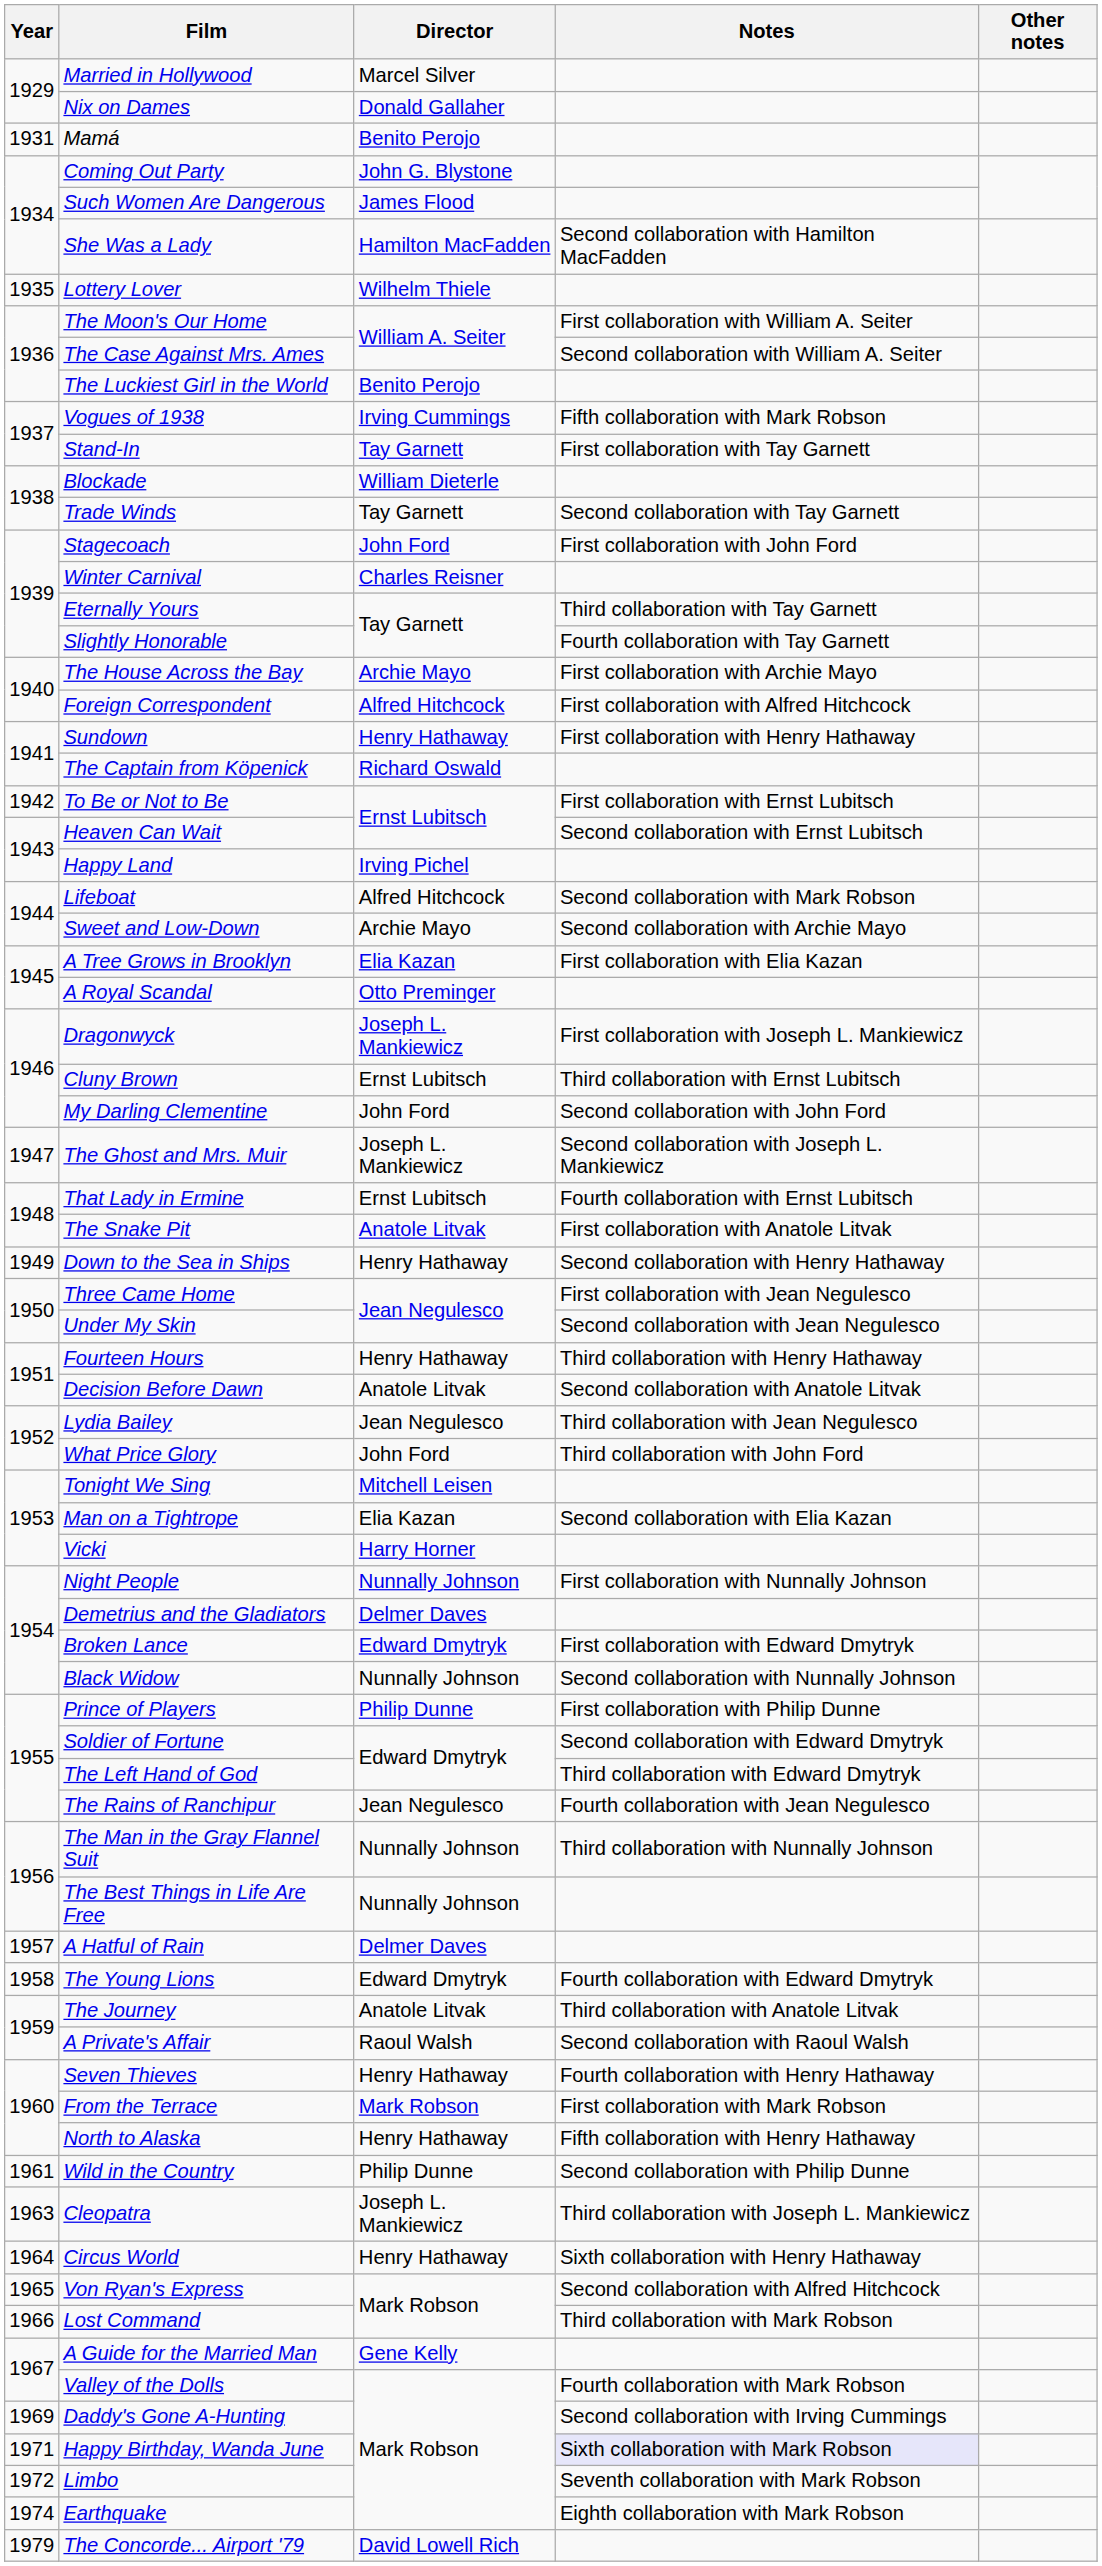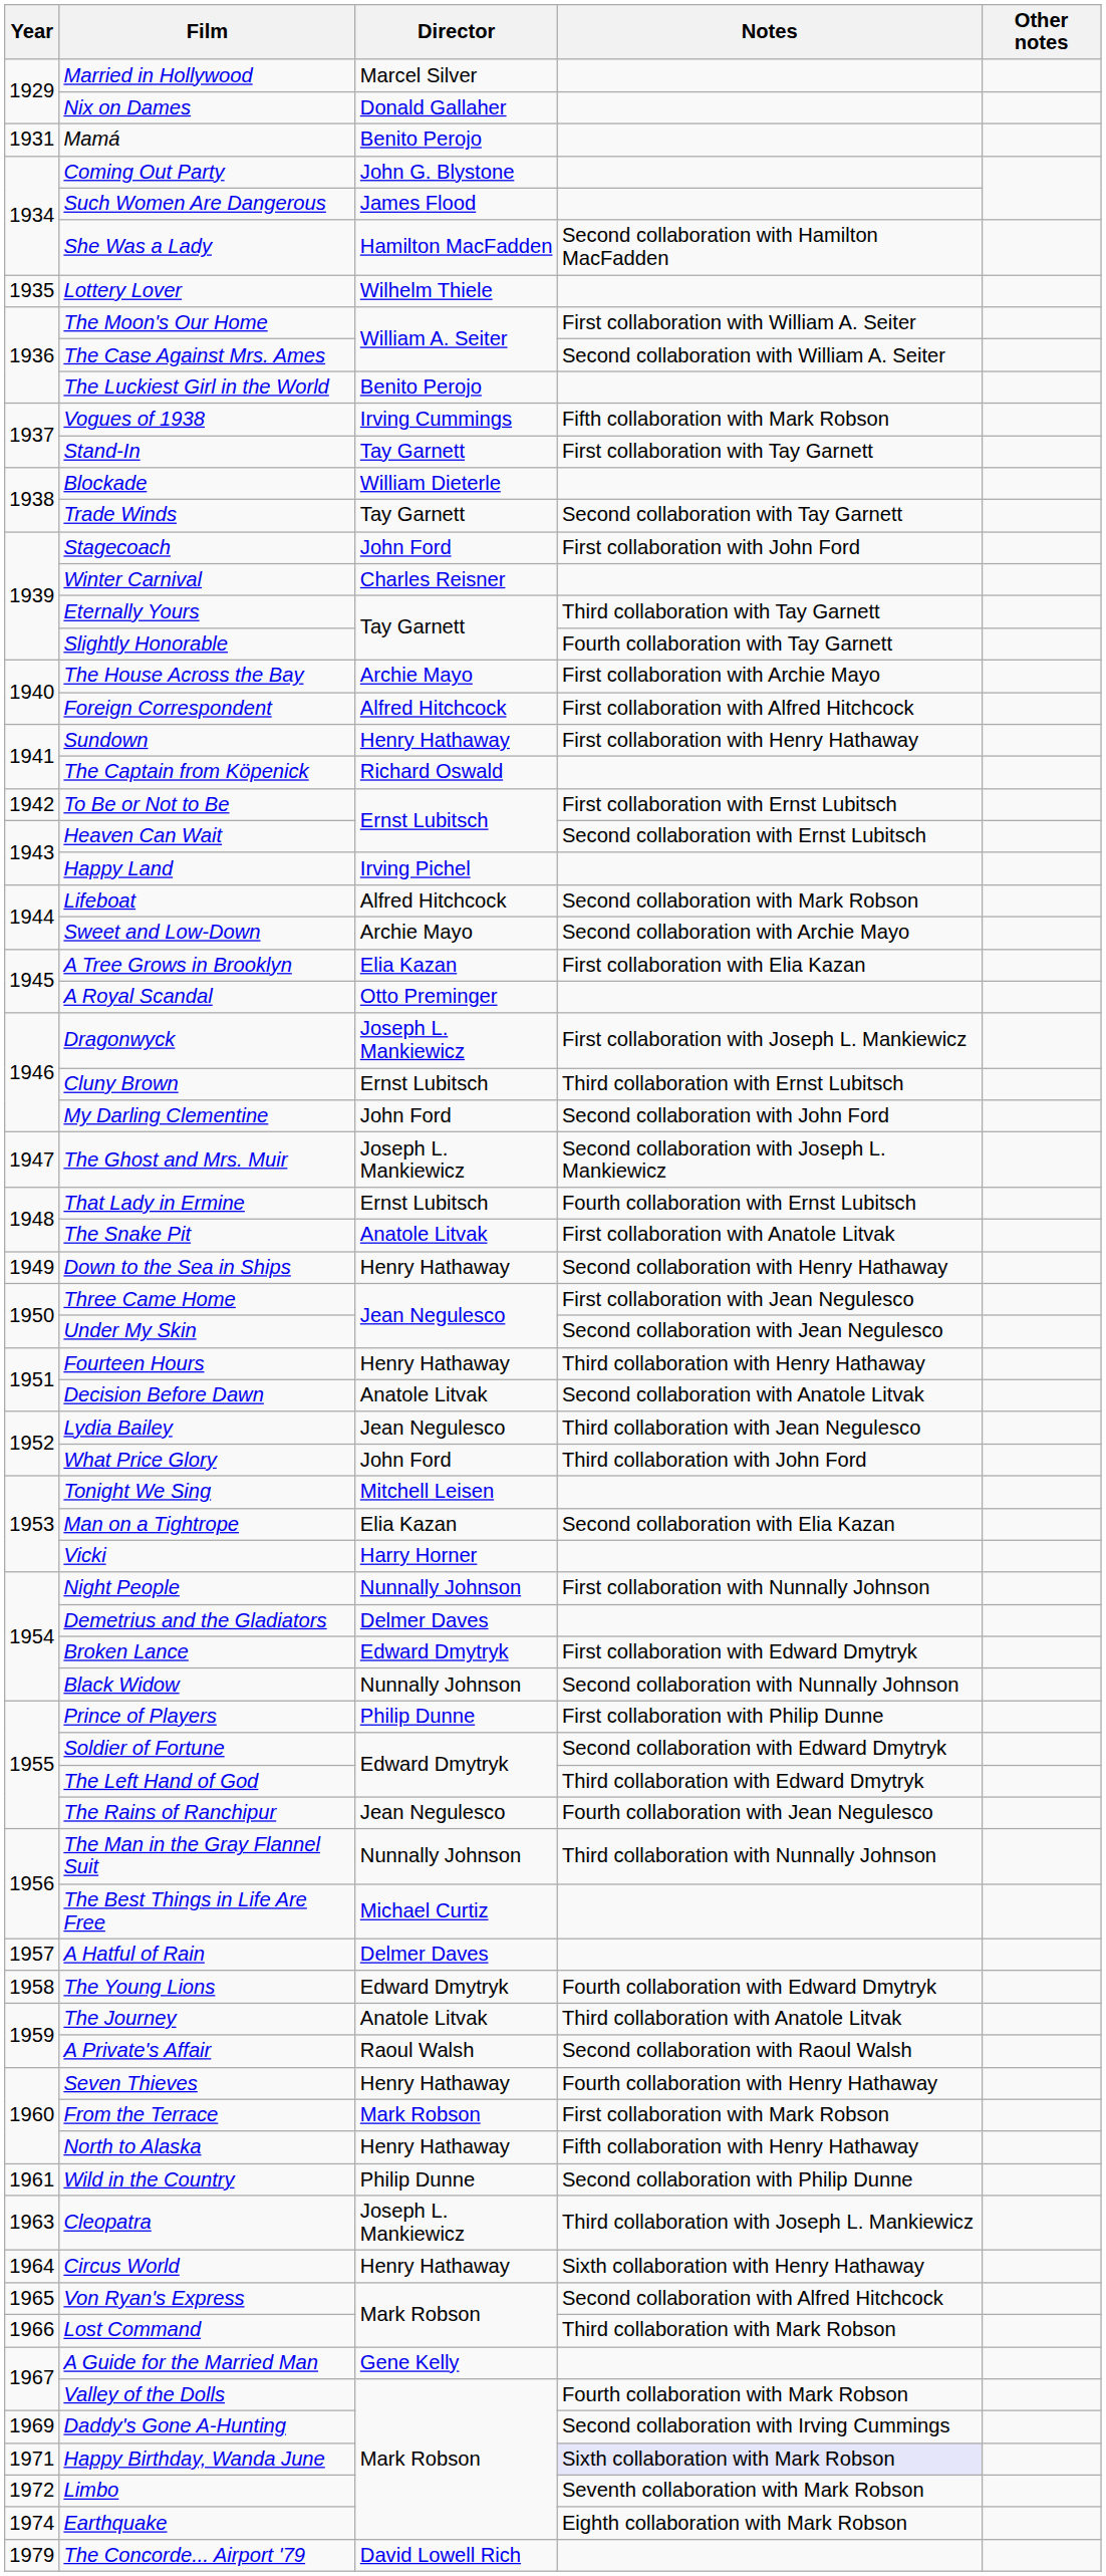The Best Things in Life Are Free | Director: Nunnally Johnson -> Michael Curtiz
